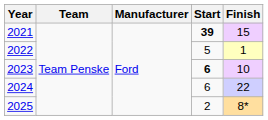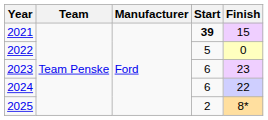2022 | Finish: 1 -> 0
2023 | Start: bold -> normal
2023 | Finish: 10 -> 23
